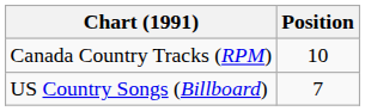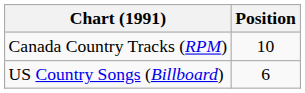US Country Songs (Billboard) | Position: 7 -> 6
